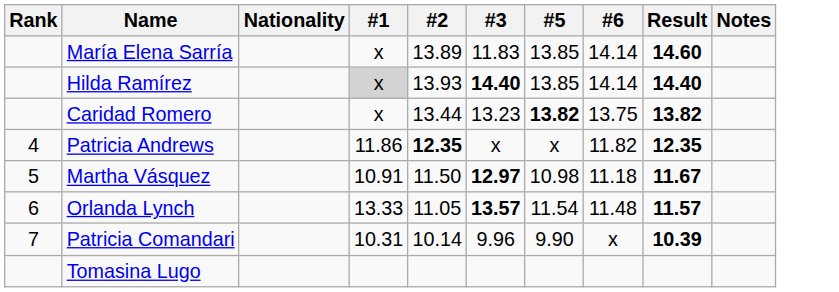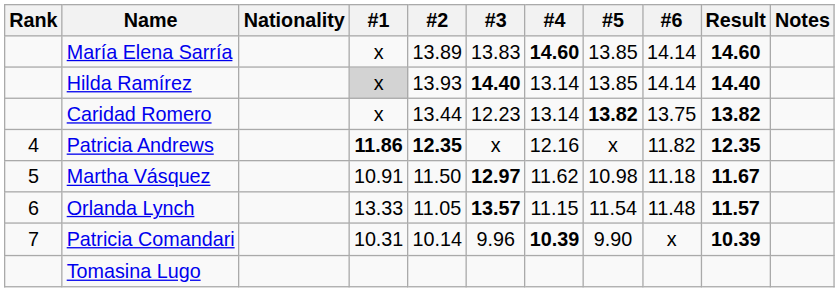+ column: #4 | 14.60 | 13.14 | 13.14 | 12.16 | 11.62 | 11.15 | 10.39
María Elena Sarría | #3: 11.83 -> 13.83
Caridad Romero | #3: 13.23 -> 12.23
Patricia Andrews | #1: normal -> bold
